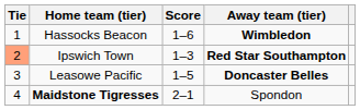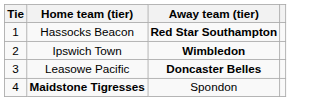- column: Score | 1–6 | 1–3 | 1–5 | 2–1
Hassocks Beacon | Away team (tier): Wimbledon -> Red Star Southampton
Ipswich Town | Tie: lightsalmon background -> no background
Ipswich Town | Away team (tier): Red Star Southampton -> Wimbledon
